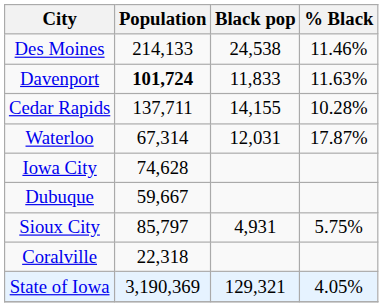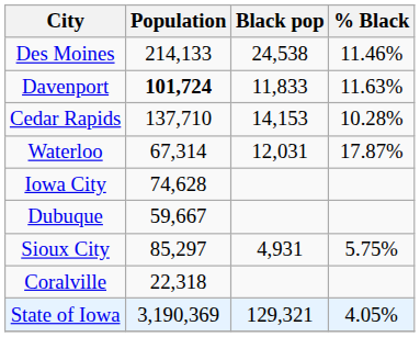Cedar Rapids | Population: 137,711 -> 137,710
Cedar Rapids | Black pop: 14,155 -> 14,153
Sioux City | Population: 85,797 -> 85,297
